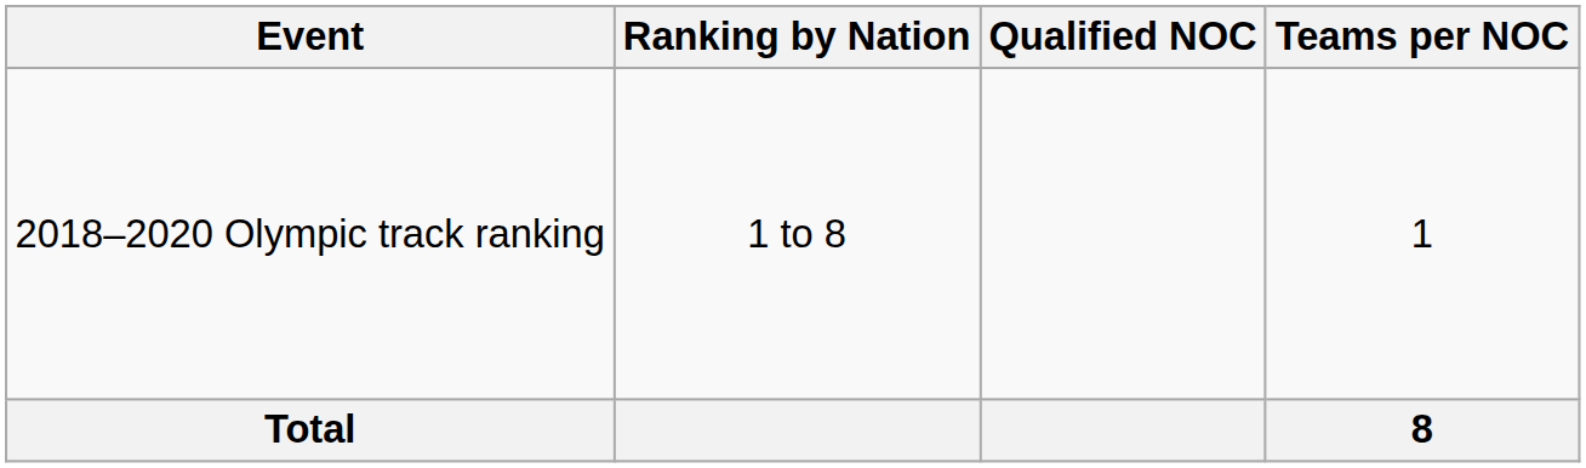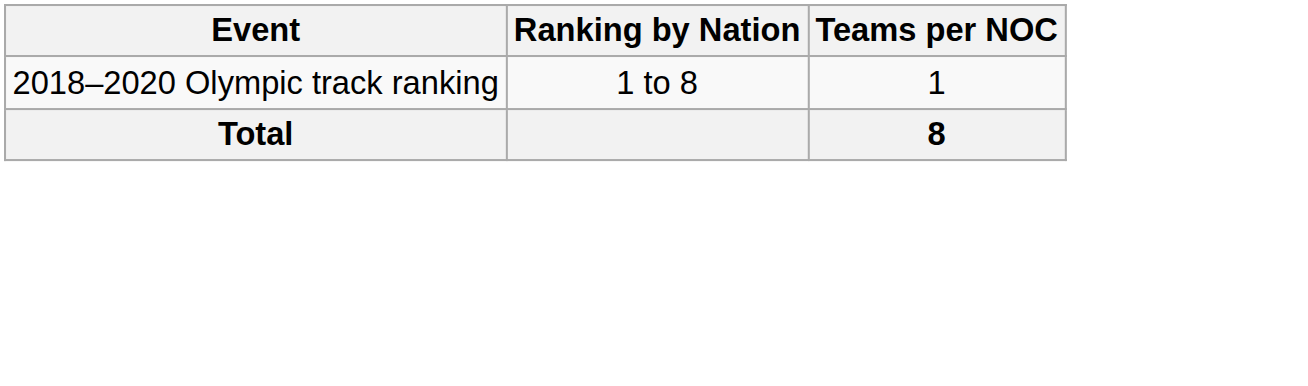- column: Qualified NOC
